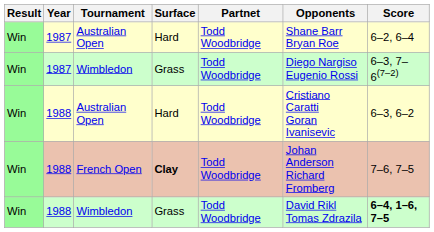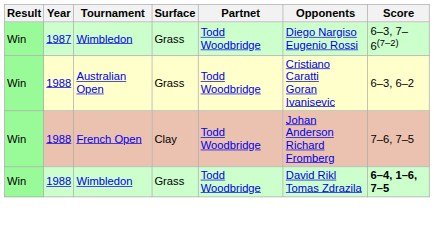- row: Win | 1987 | Australian Open | Hard | Todd Woodbridge | Shane Barr Bryan Roe | 6–2, 6–4
1988 / Australian Open | Surface: Hard -> Grass
French Open | Surface: bold -> normal
